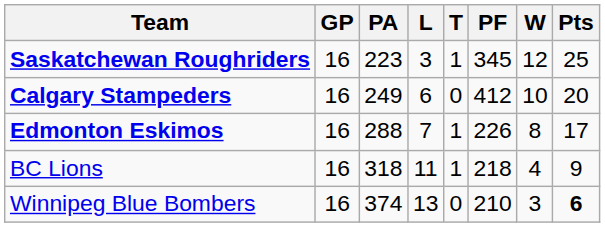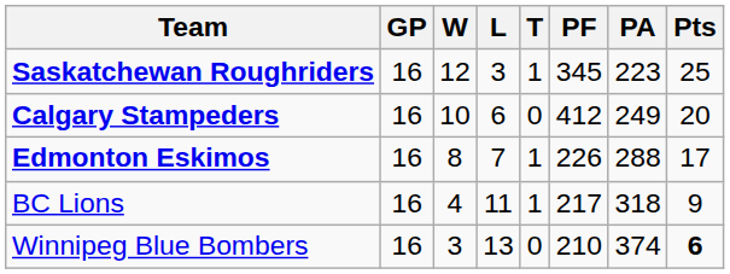columns swapped: W <-> PA
BC Lions | PF: 218 -> 217
